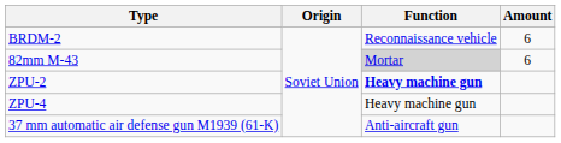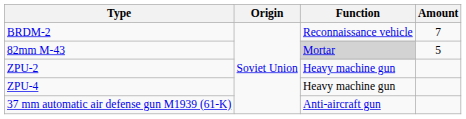BRDM-2 | Amount: 6 -> 7
82mm M-43 | Amount: 6 -> 5
ZPU-2 | Function: bold -> normal
